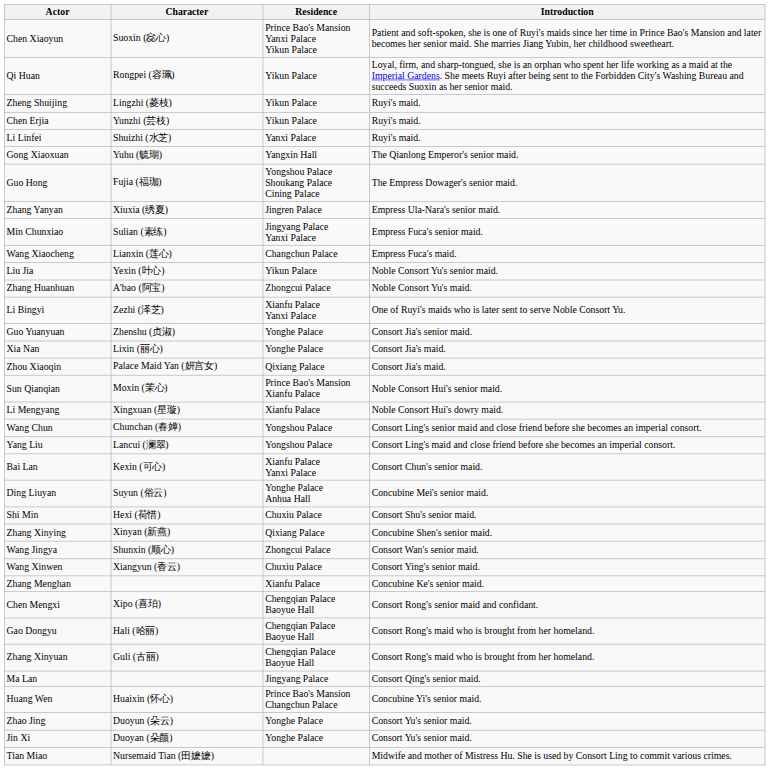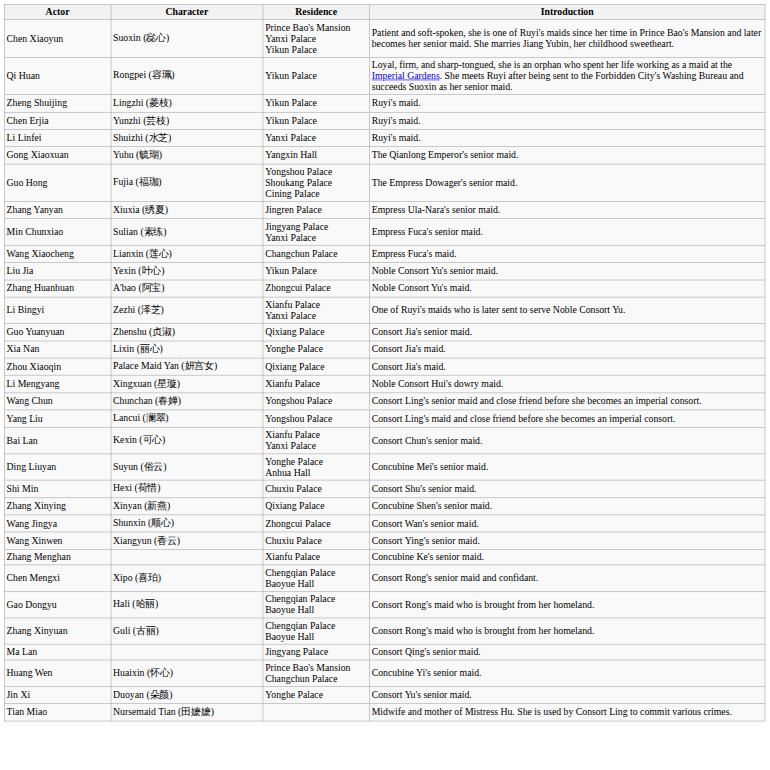Guo Yuanyuan | Residence: Yonghe Palace -> Qixiang Palace
- row: Sun Qianqian | Moxin (茉心) | Prince Bao's Mansion Xianfu Palace | Noble Consort Hui's senior maid.
- row: Zhao Jing | Duoyun (朵云) | Yonghe Palace | Consort Yu's senior maid.
